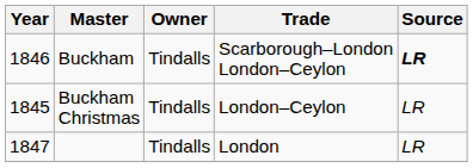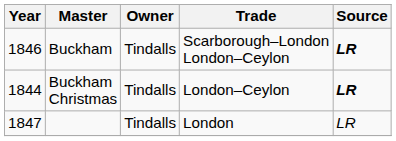Buckham Christmas | Year: 1845 -> 1844
Buckham Christmas | Source: normal -> bold
